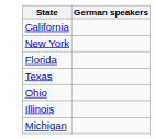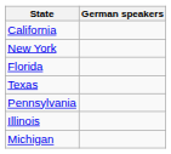- row: Ohio
+ row: Pennsylvania
